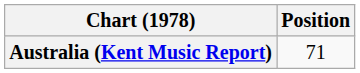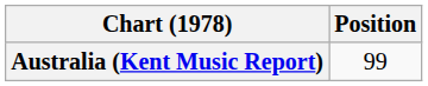Australia (Kent Music Report) | Position: 71 -> 99
